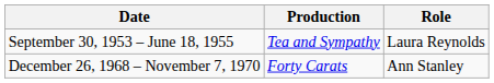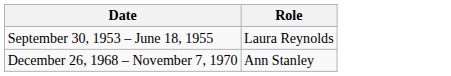- column: Production | Tea and Sympathy | Forty Carats
